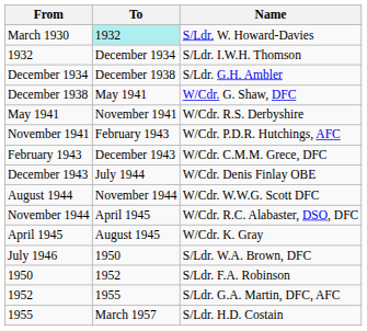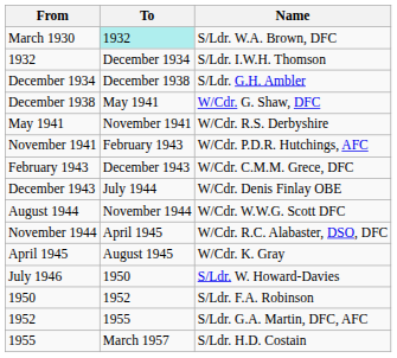March 1930 | Name: S/Ldr. W. Howard-Davies -> S/Ldr. W.A. Brown, DFC
July 1946 | Name: S/Ldr. W.A. Brown, DFC -> S/Ldr. W. Howard-Davies
